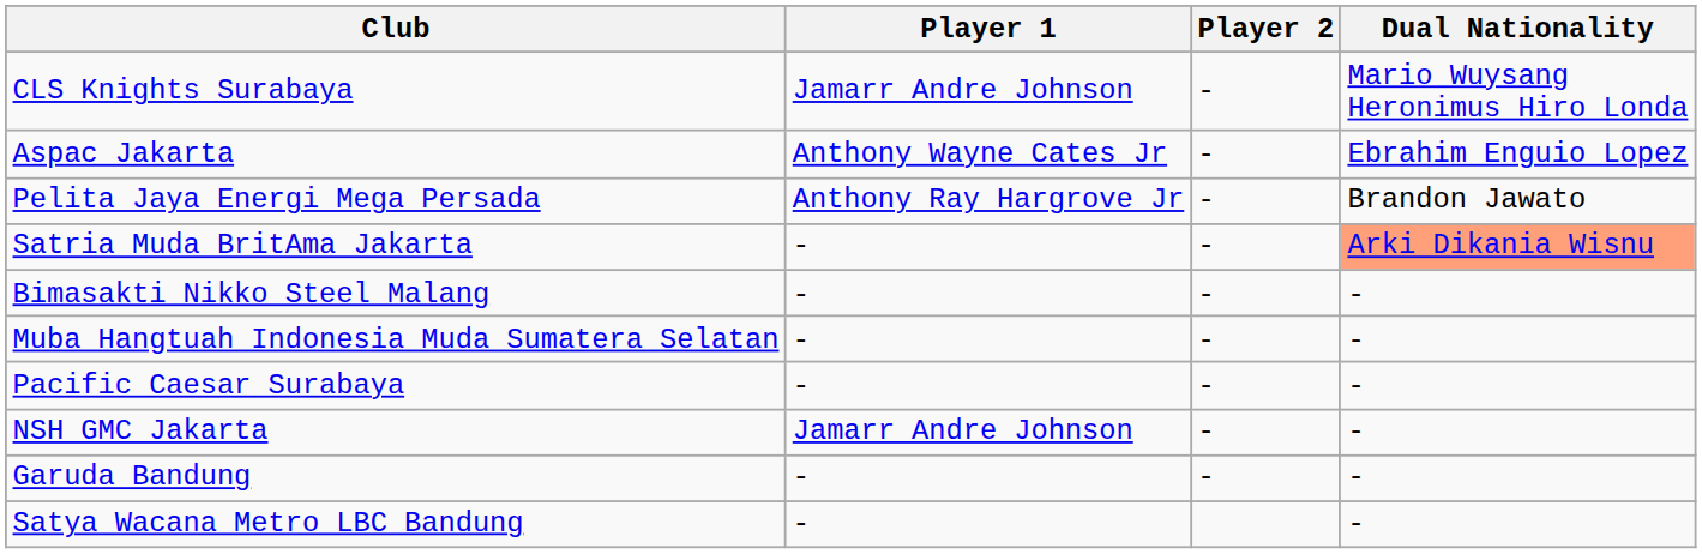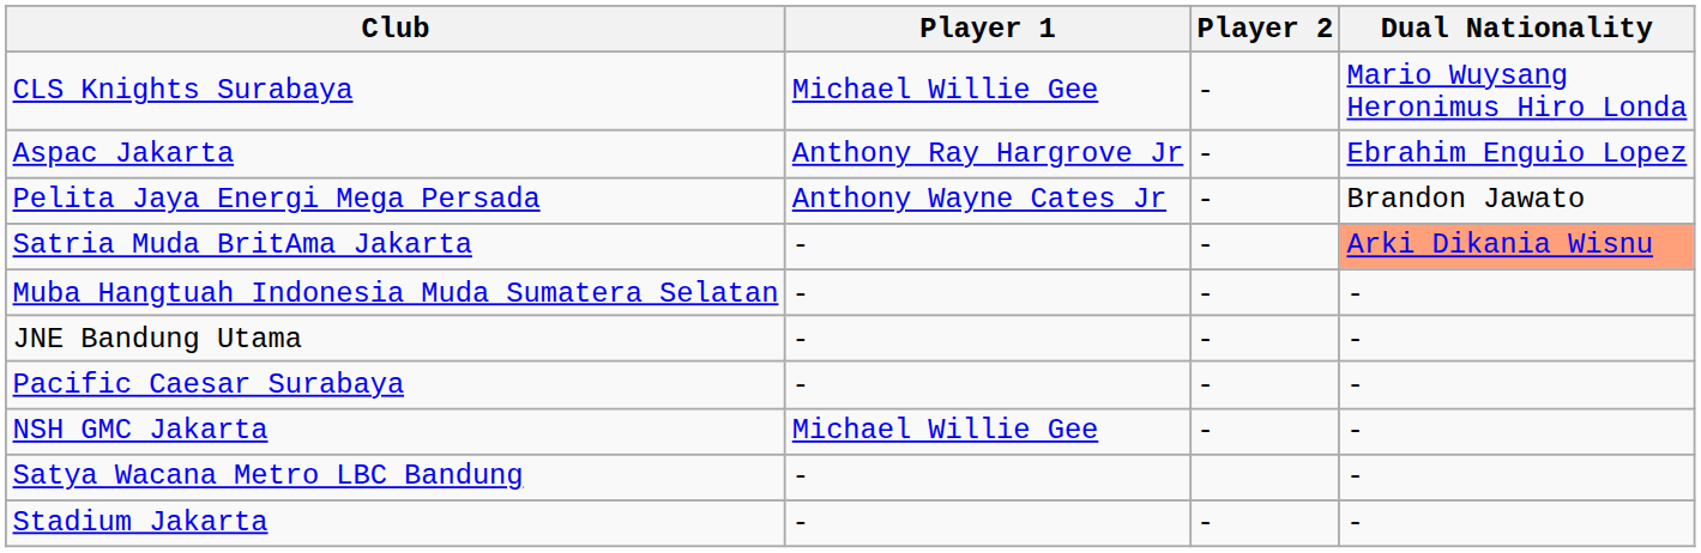CLS Knights Surabaya | Player 1: Jamarr Andre Johnson -> Michael Willie Gee
Aspac Jakarta | Player 1: Anthony Wayne Cates Jr -> Anthony Ray Hargrove Jr
Pelita Jaya Energi Mega Persada | Player 1: Anthony Ray Hargrove Jr -> Anthony Wayne Cates Jr
- row: Bimasakti Nikko Steel Malang | - | - | -
+ row: JNE Bandung Utama | - | - | -
NSH GMC Jakarta | Player 1: Jamarr Andre Johnson -> Michael Willie Gee
- row: Garuda Bandung | - | - | -
+ row: Stadium Jakarta | - | - | -
